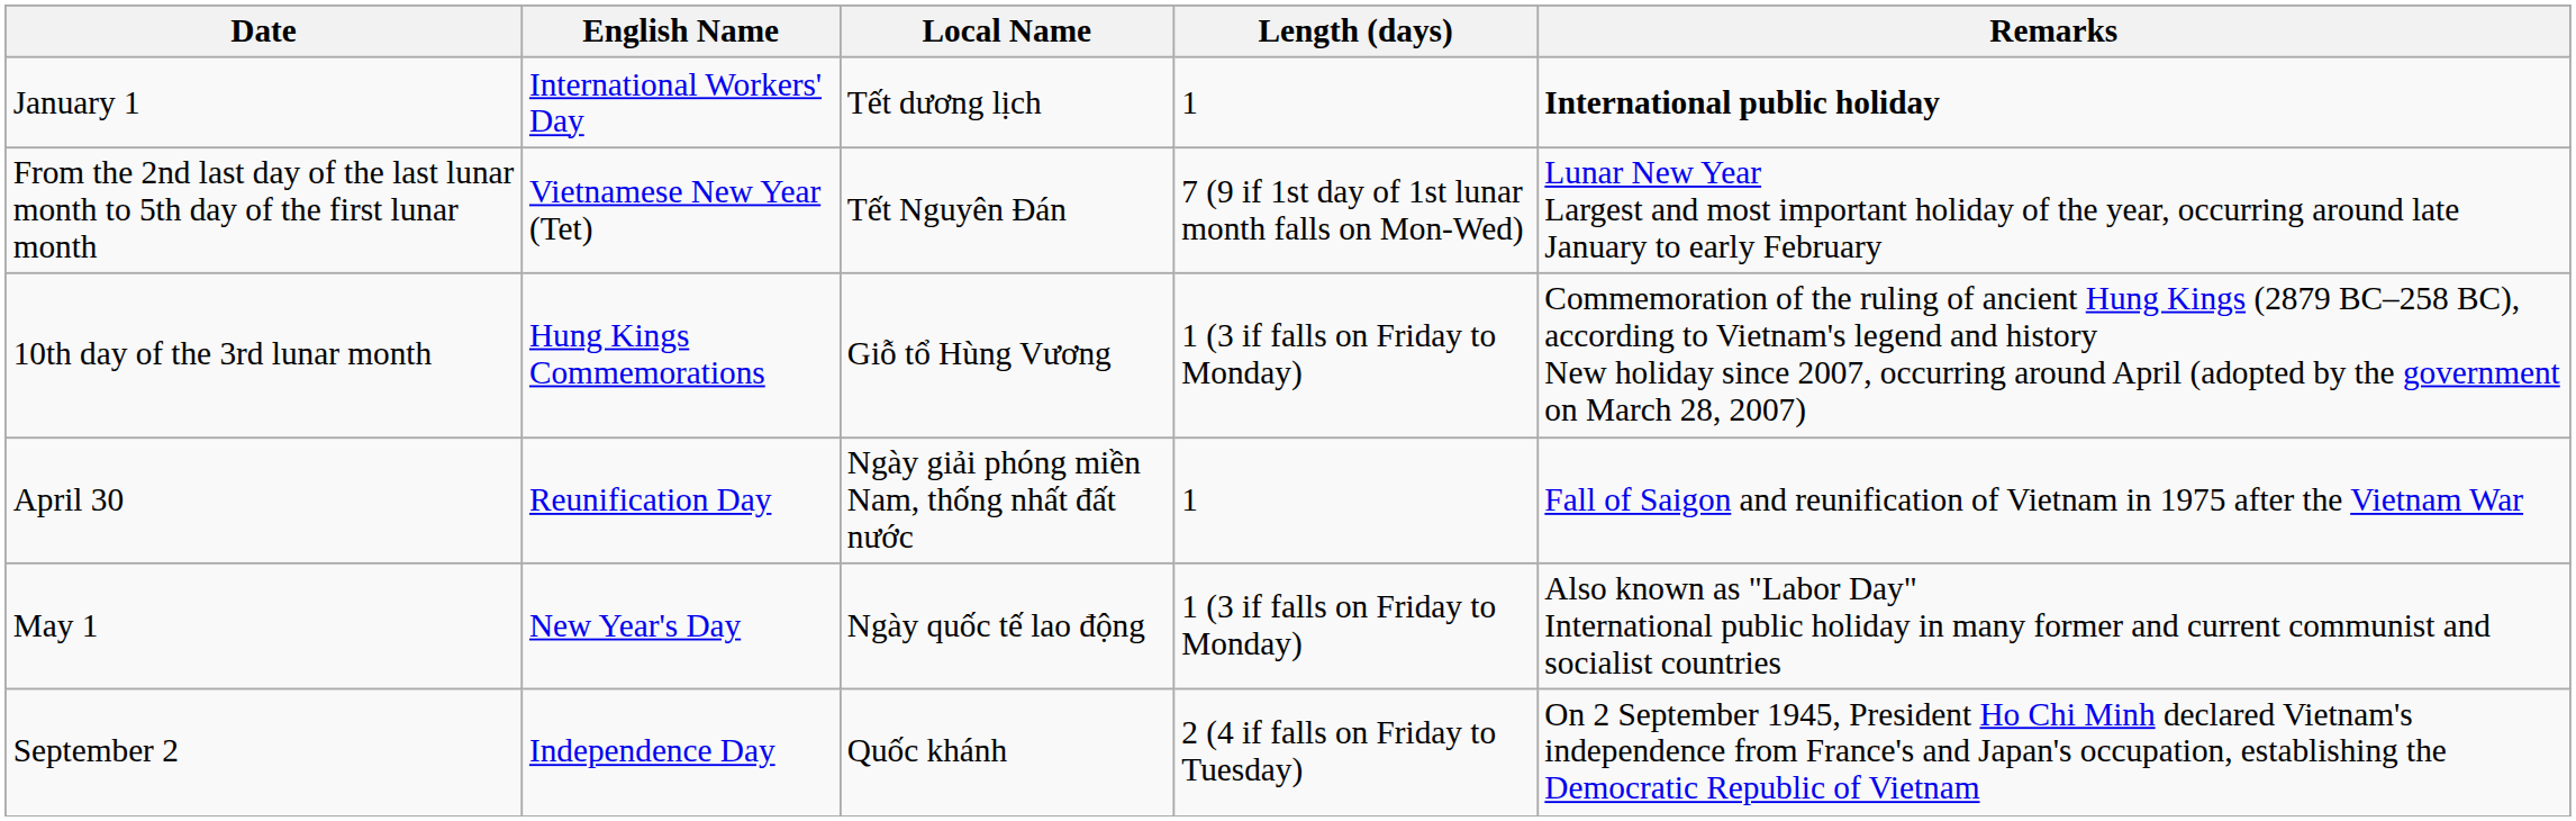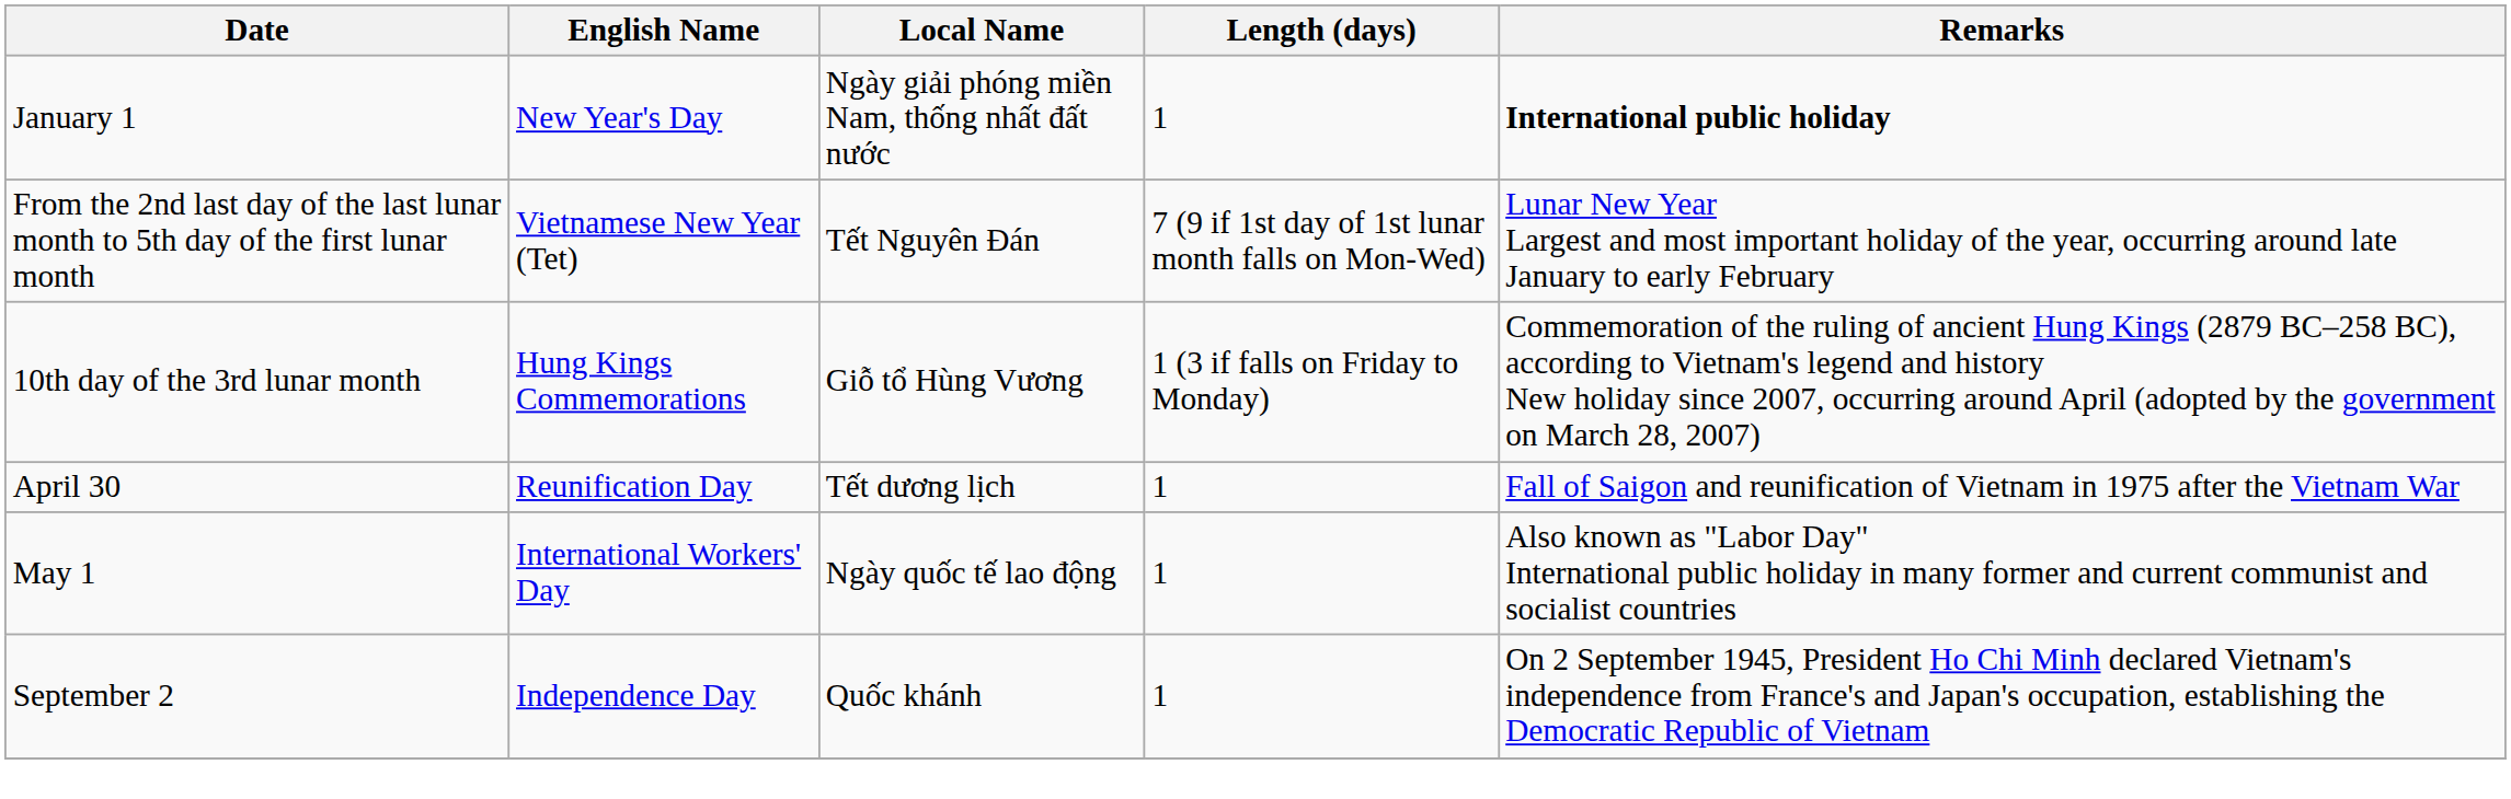January 1 | English Name: International Workers' Day -> New Year's Day
January 1 | Local Name: Tết dương lịch -> Ngày giải phóng miền Nam, thống nhất đất nước
April 30 | Local Name: Ngày giải phóng miền Nam, thống nhất đất nước -> Tết dương lịch
May 1 | English Name: New Year's Day -> International Workers' Day
May 1 | Length (days): 1 (3 if falls on Friday to Monday) -> 1
September 2 | Length (days): 2 (4 if falls on Friday to Tuesday) -> 1
